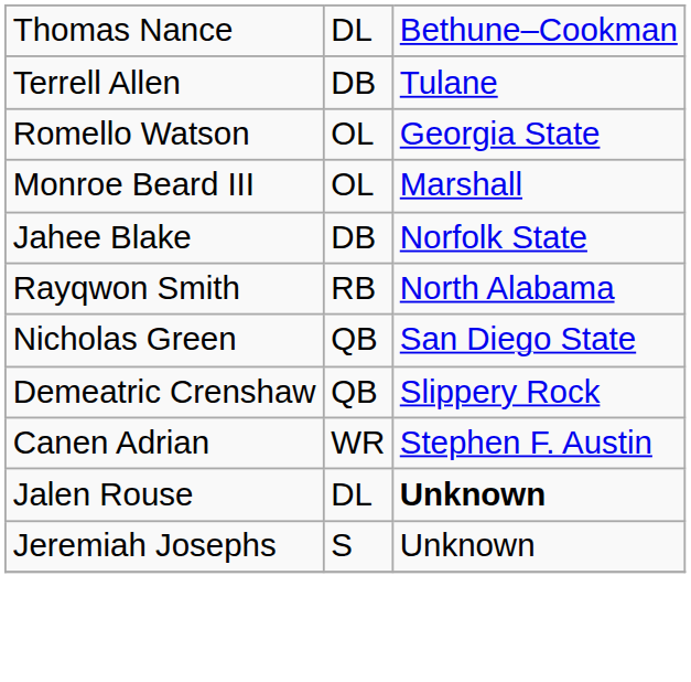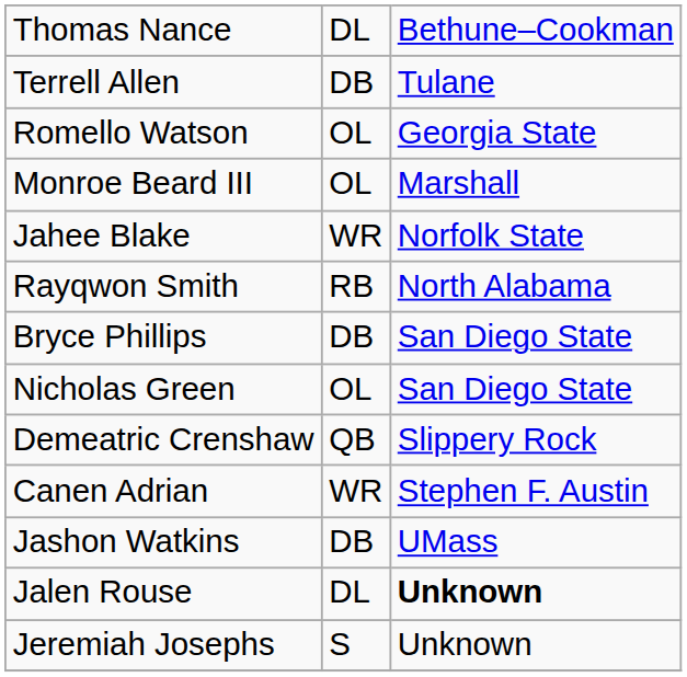Jahee Blake | column 2: DB -> WR
+ row: Bryce Phillips | DB | San Diego State
Nicholas Green | column 2: QB -> OL
+ row: Jashon Watkins | DB | UMass
